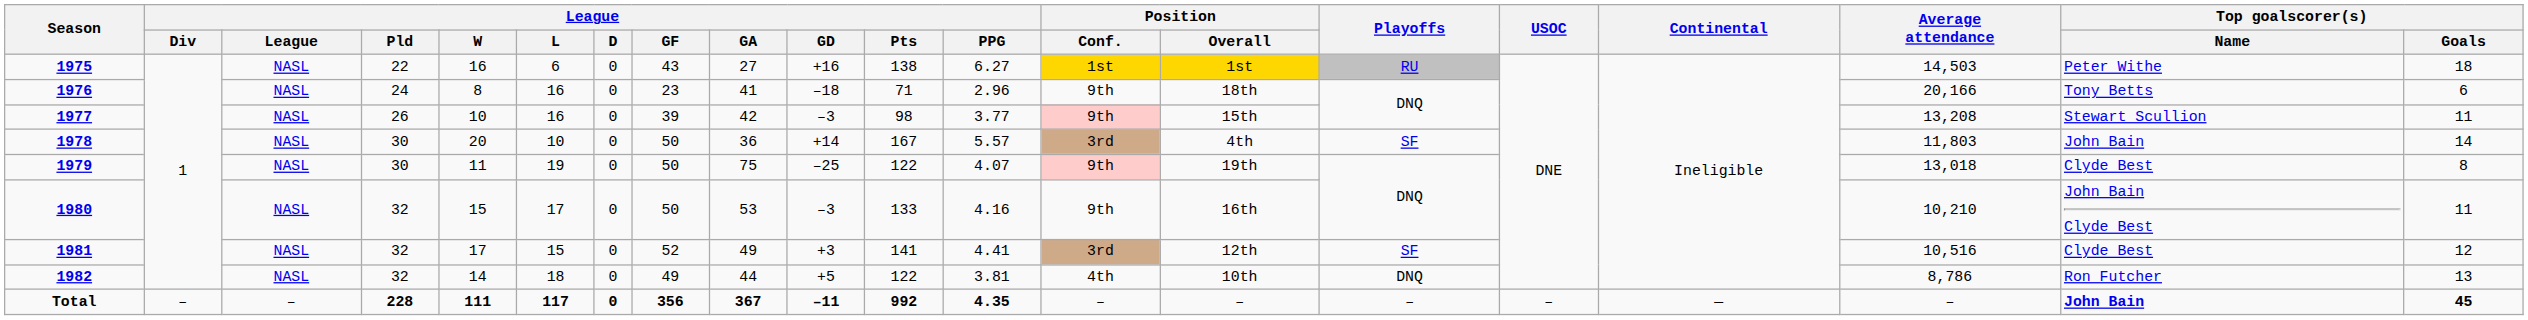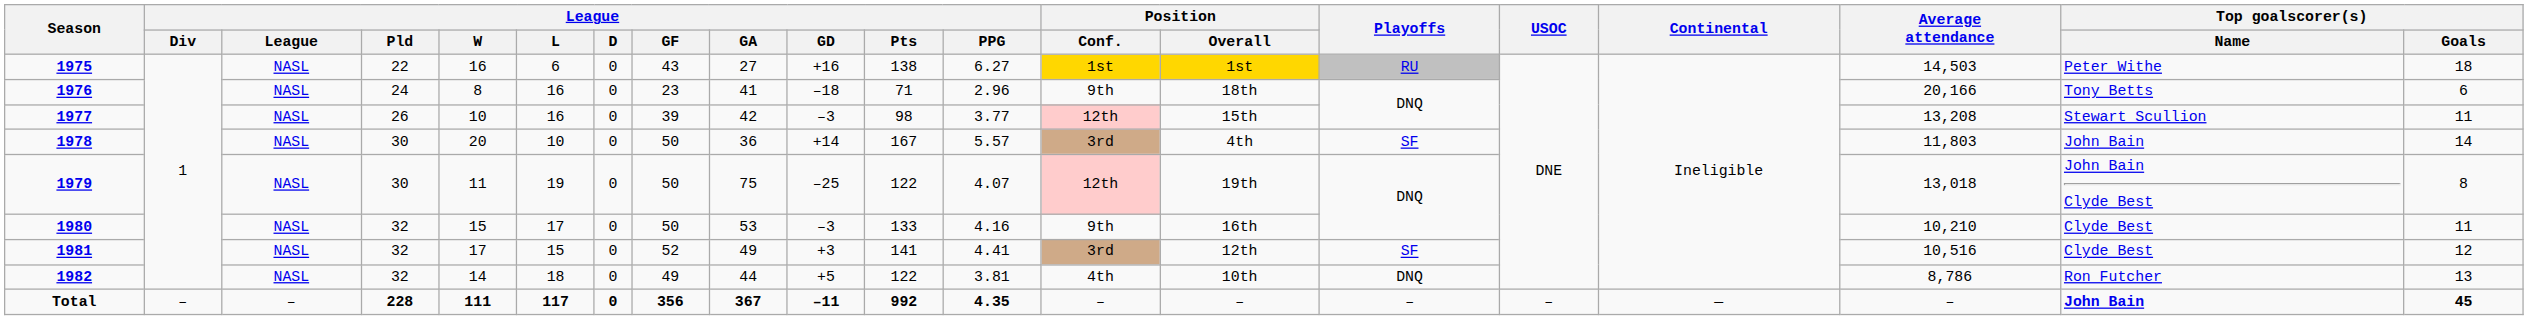1977 | Position / Conf.: 9th -> 12th
1979 | Position / Conf.: 9th -> 12th
1979 | Top goalscorer(s) / Name: Clyde Best -> John Bain Clyde Best
1980 | Top goalscorer(s) / Name: John Bain Clyde Best -> Clyde Best
